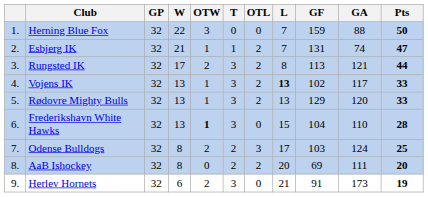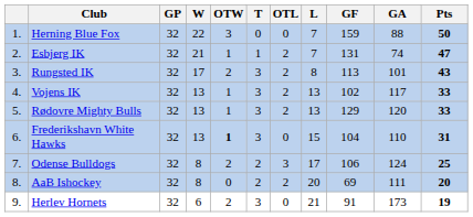Rungsted IK | GA: 121 -> 101
Rungsted IK | Pts: 44 -> 43
Vojens IK | L: bold -> normal
Frederikshavn White Hawks | Pts: 28 -> 31
Odense Bulldogs | GF: 103 -> 106
